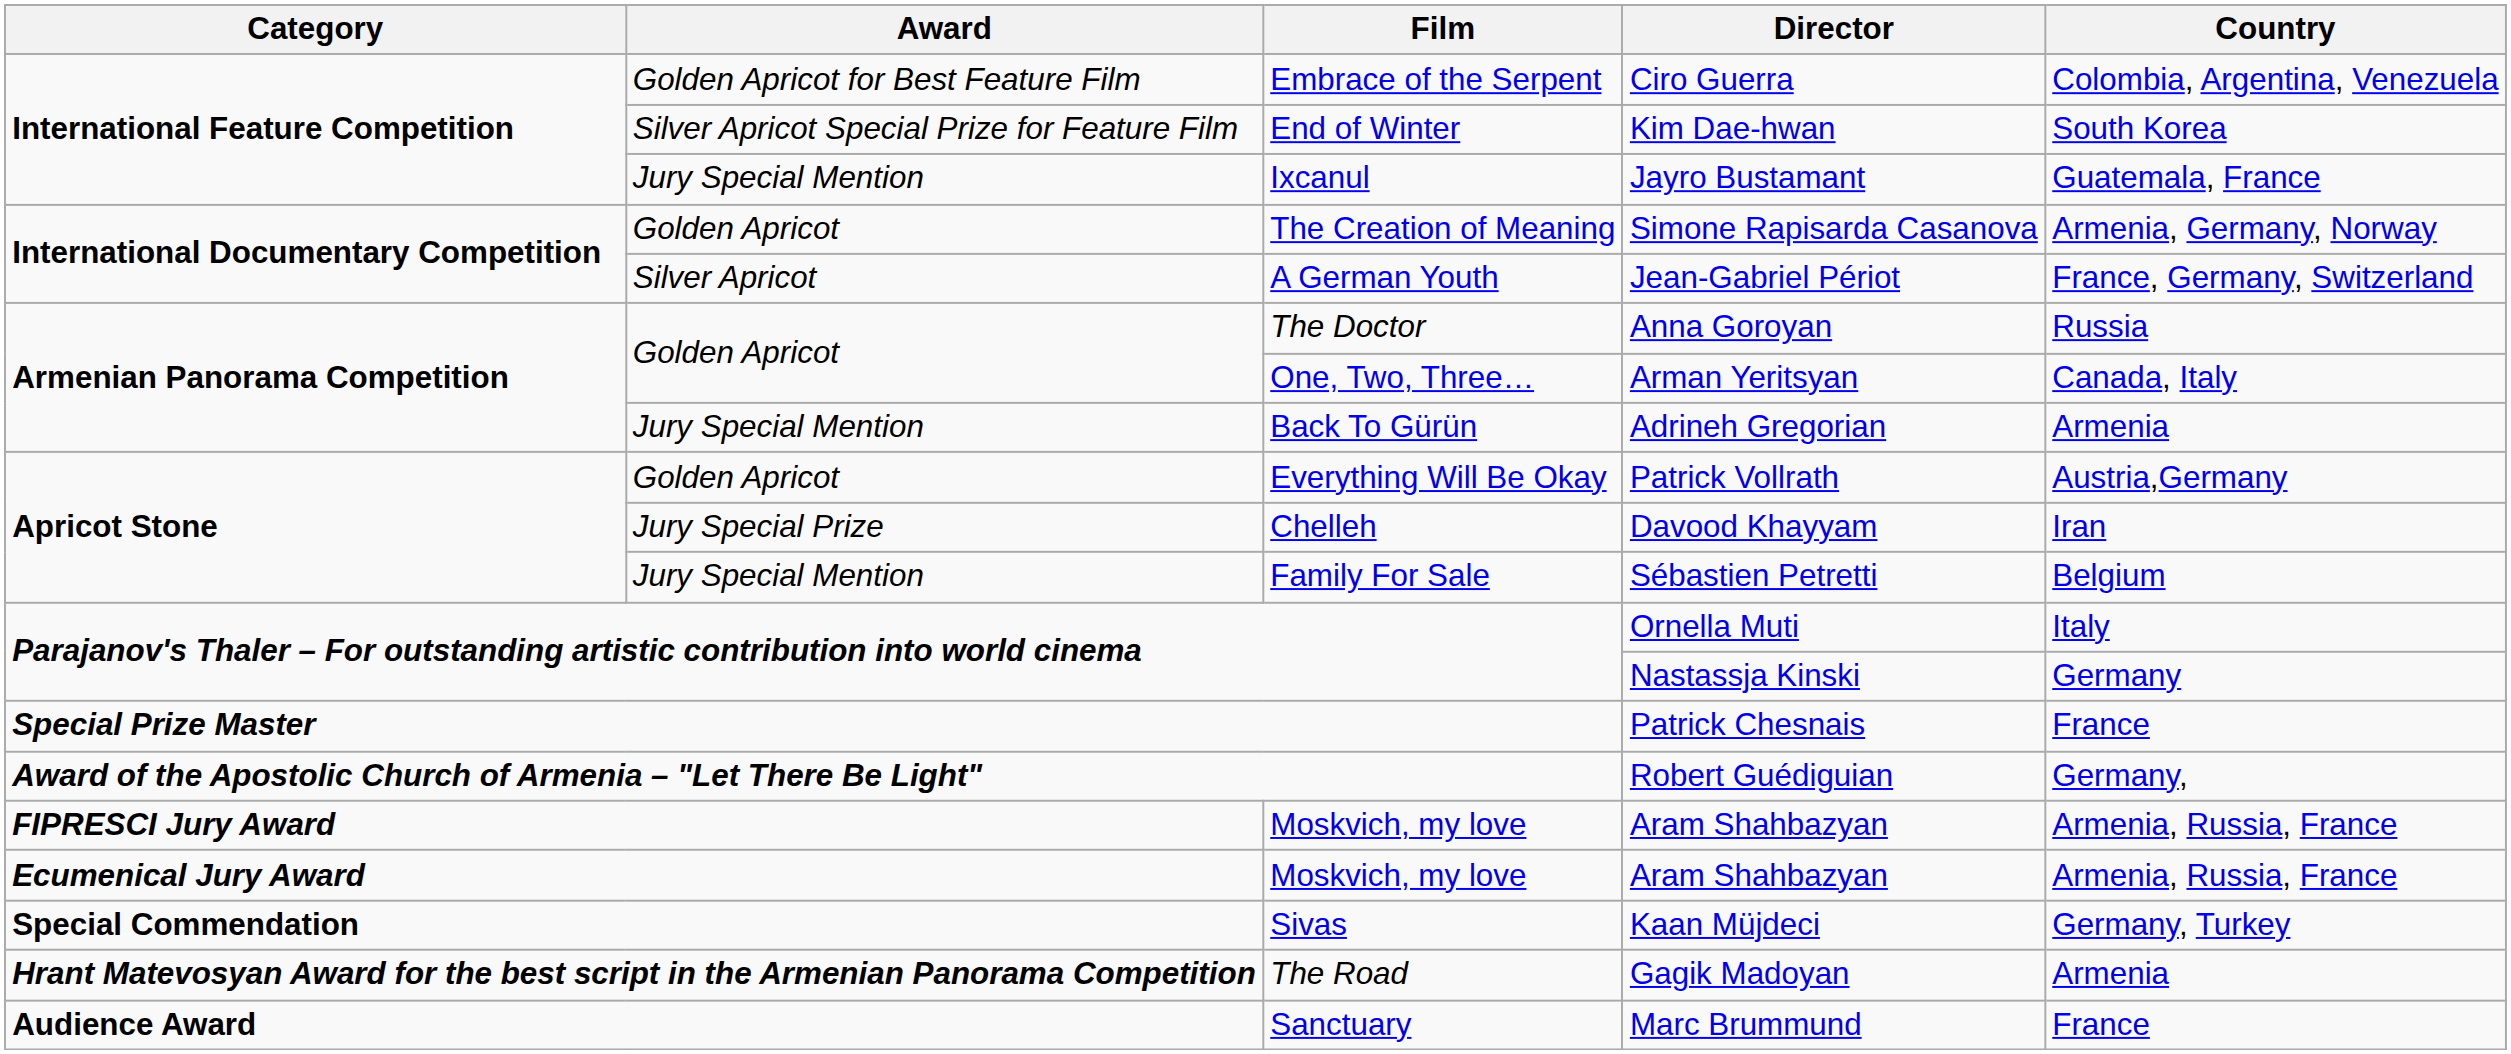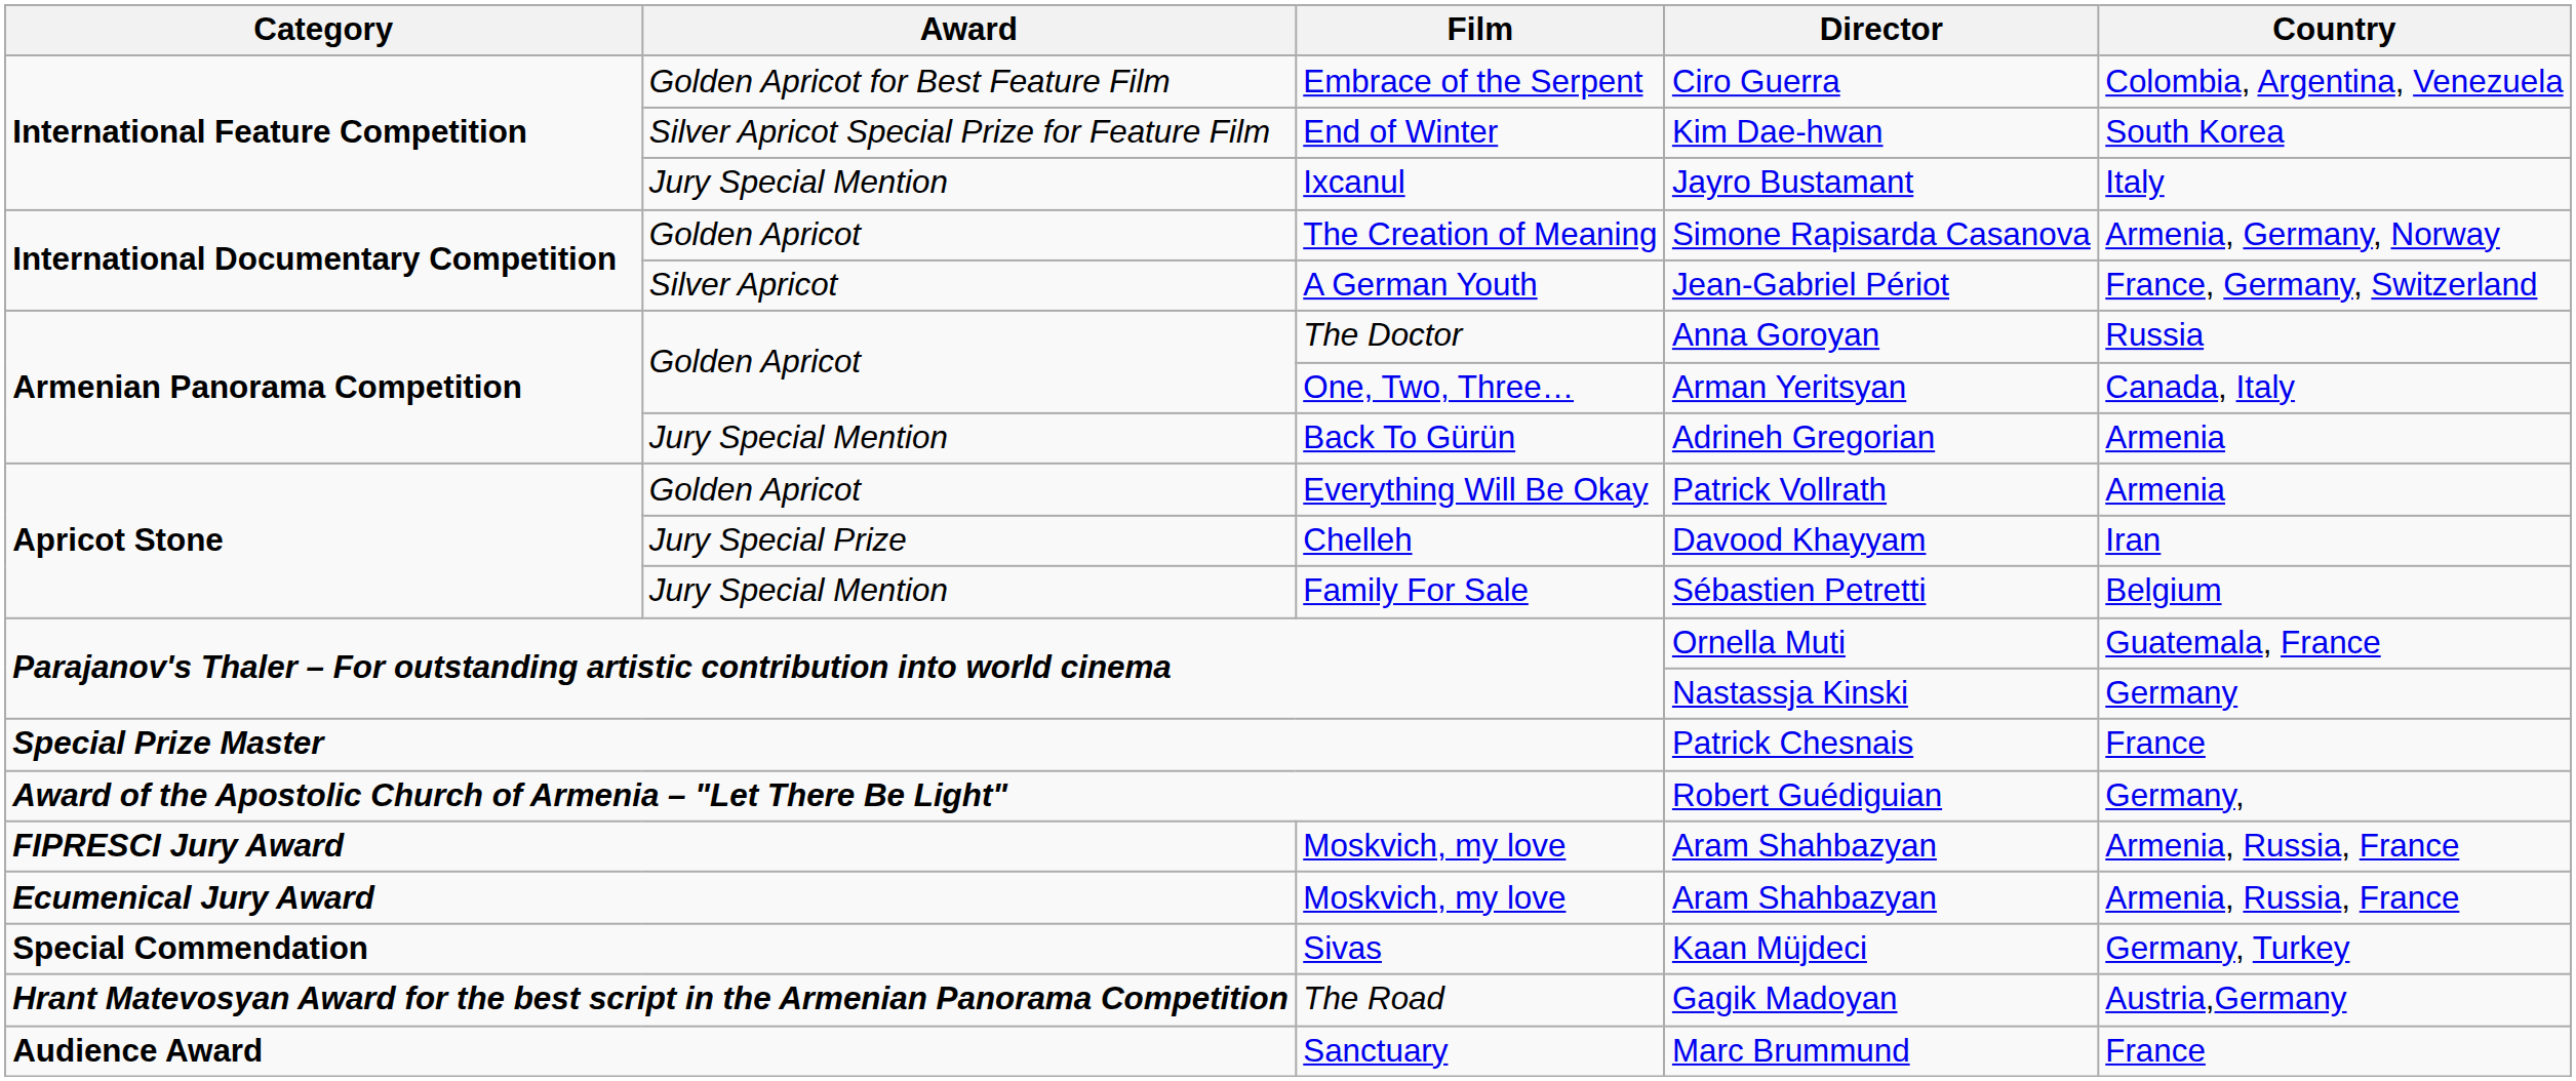Jayro Bustamant | Country: Guatemala, France -> Italy
Patrick Vollrath | Country: Austria,Germany -> Armenia
Ornella Muti | Country: Italy -> Guatemala, France
Gagik Madoyan | Country: Armenia -> Austria,Germany
